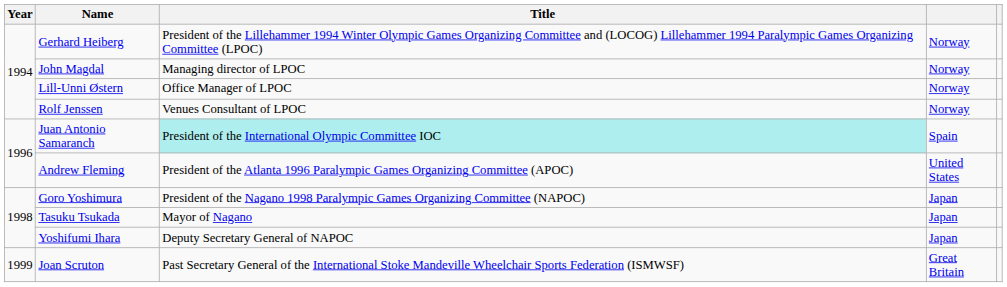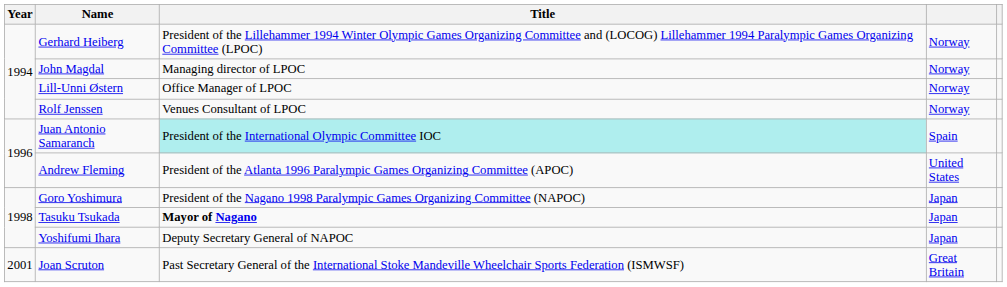Tasuku Tsukada | Title: normal -> bold
Joan Scruton | Year: 1999 -> 2001
